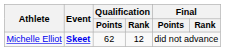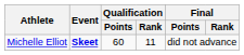Michelle Elliot | Qualification / Points: 62 -> 60
Michelle Elliot | Qualification / Rank: 12 -> 11
